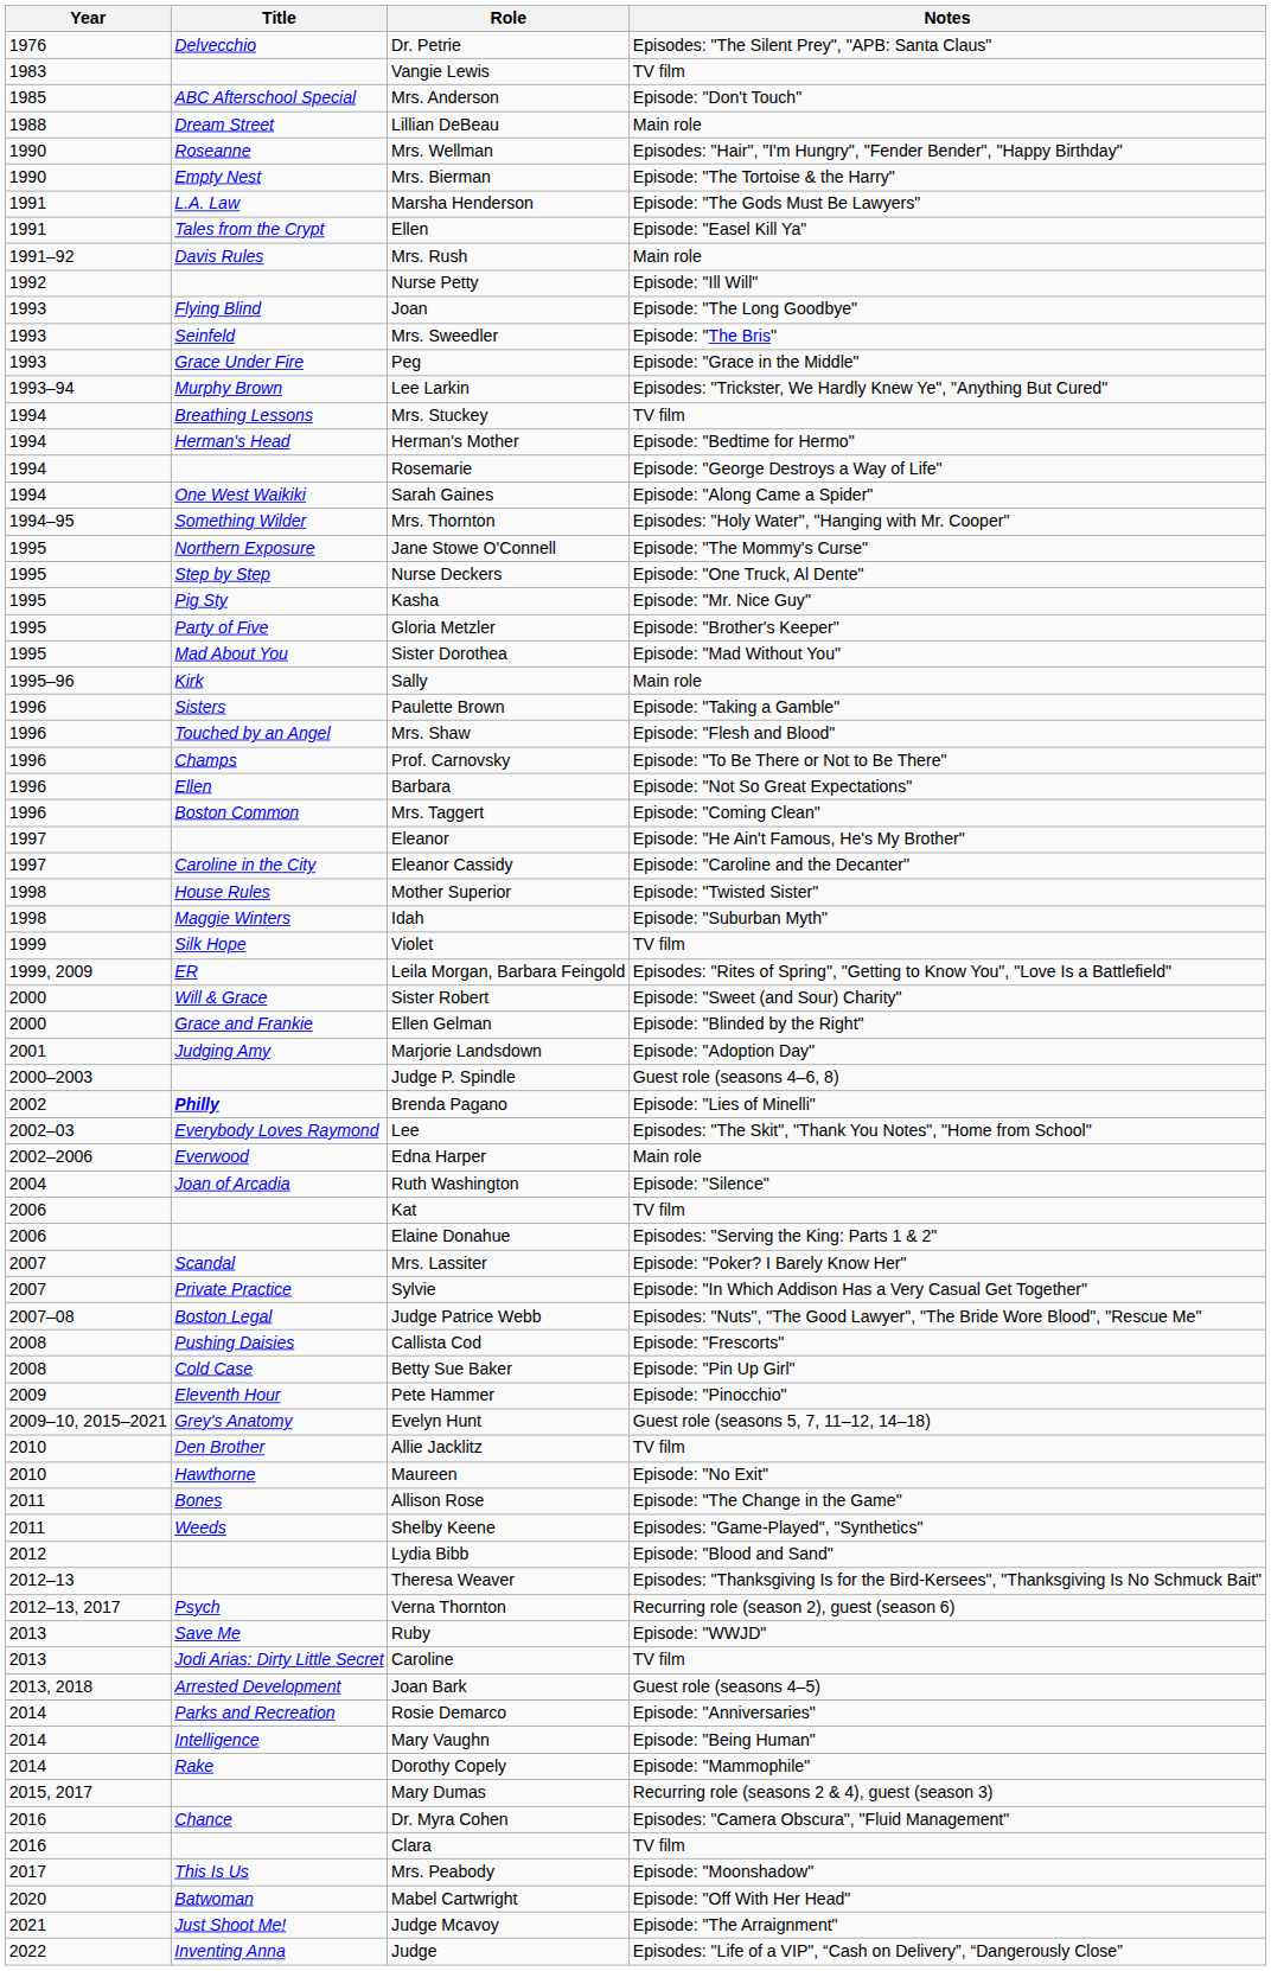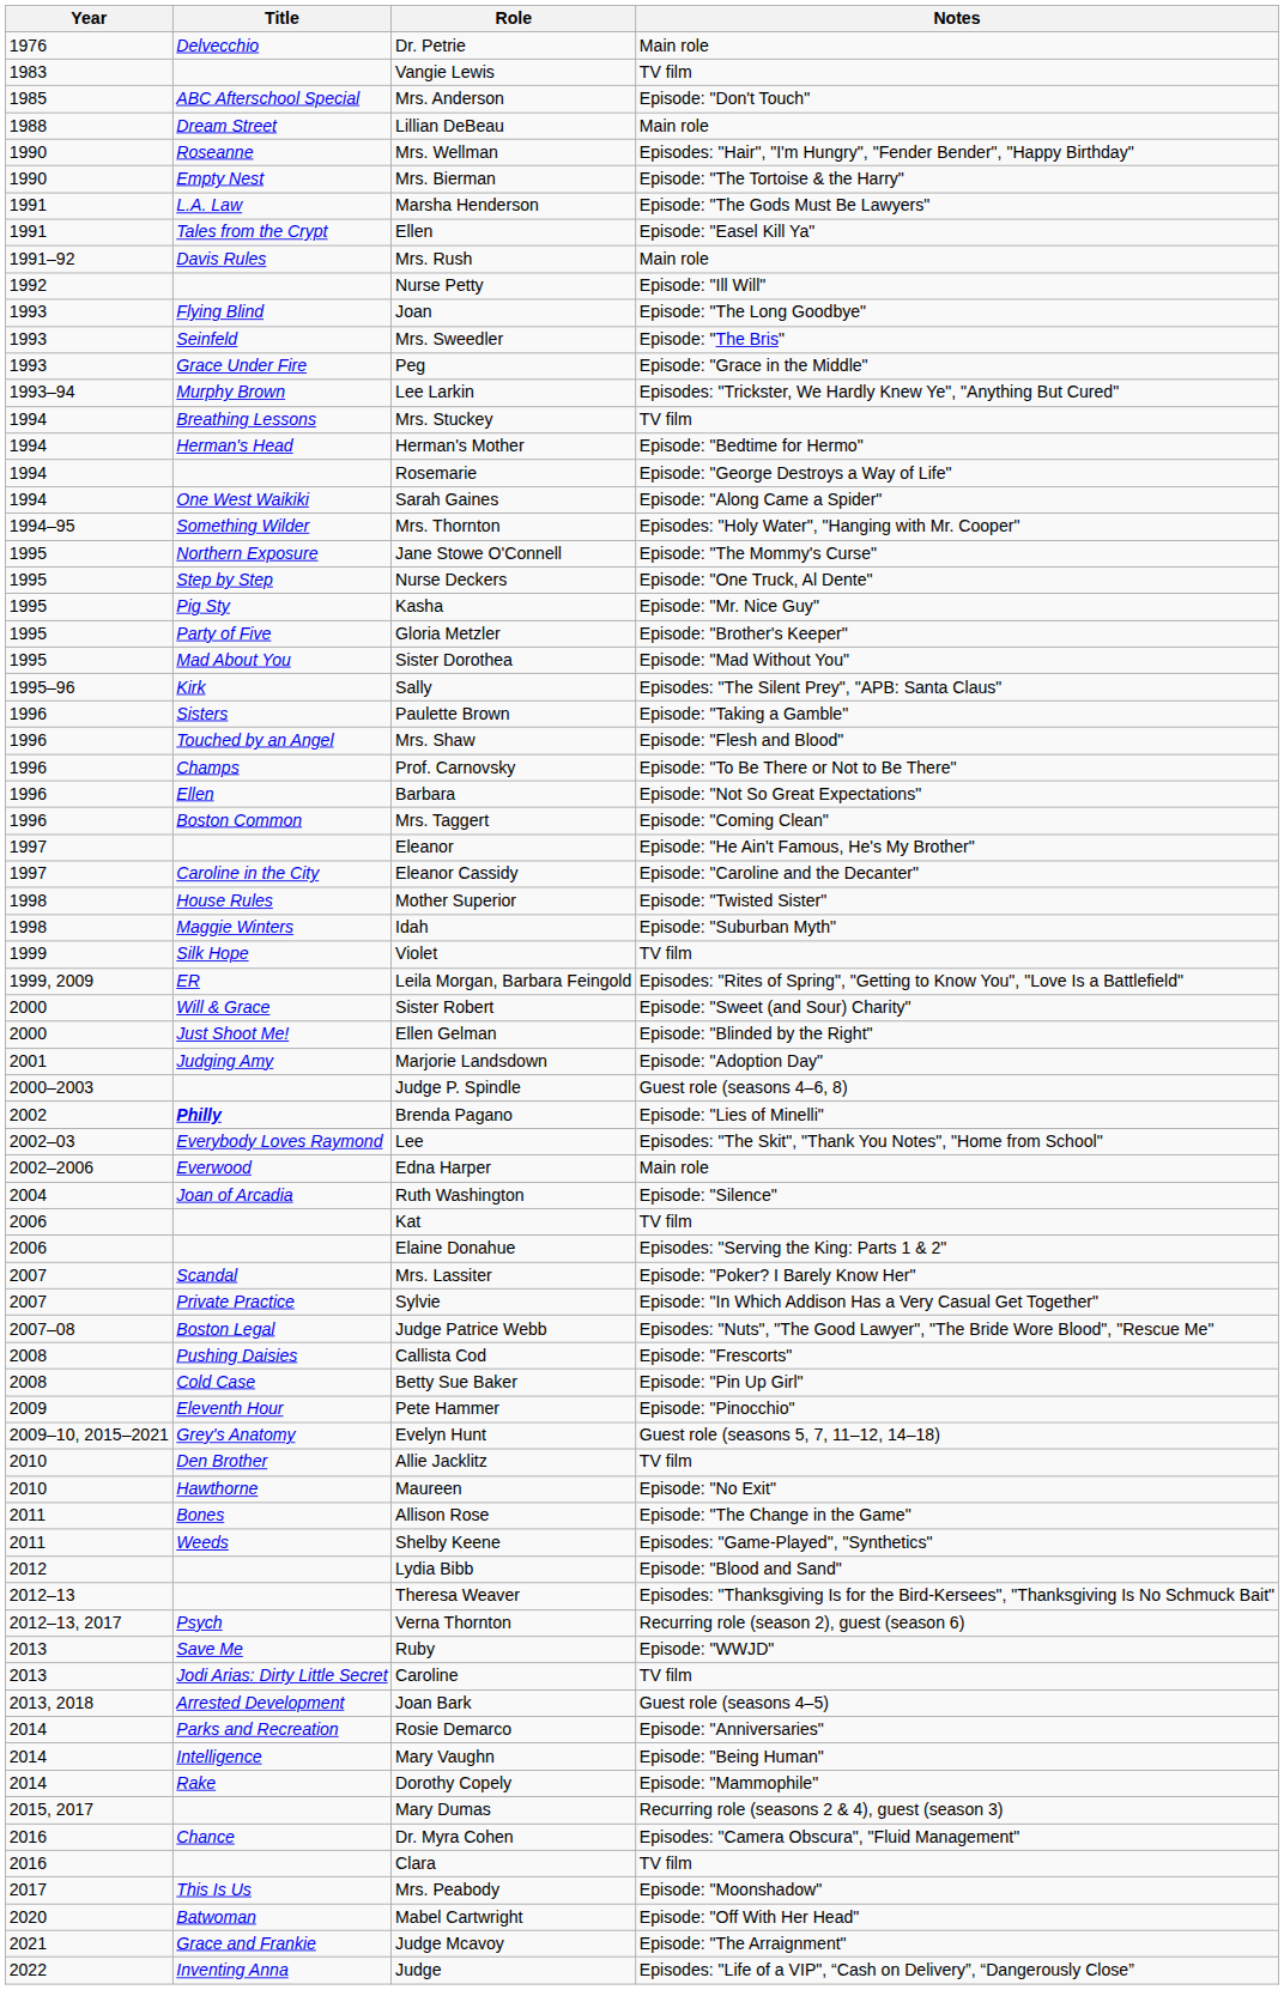Dr. Petrie | Notes: Episodes: "The Silent Prey", "APB: Santa Claus" -> Main role
Sally | Notes: Main role -> Episodes: "The Silent Prey", "APB: Santa Claus"
Ellen Gelman | Title: Grace and Frankie -> Just Shoot Me!
Judge Mcavoy | Title: Just Shoot Me! -> Grace and Frankie
